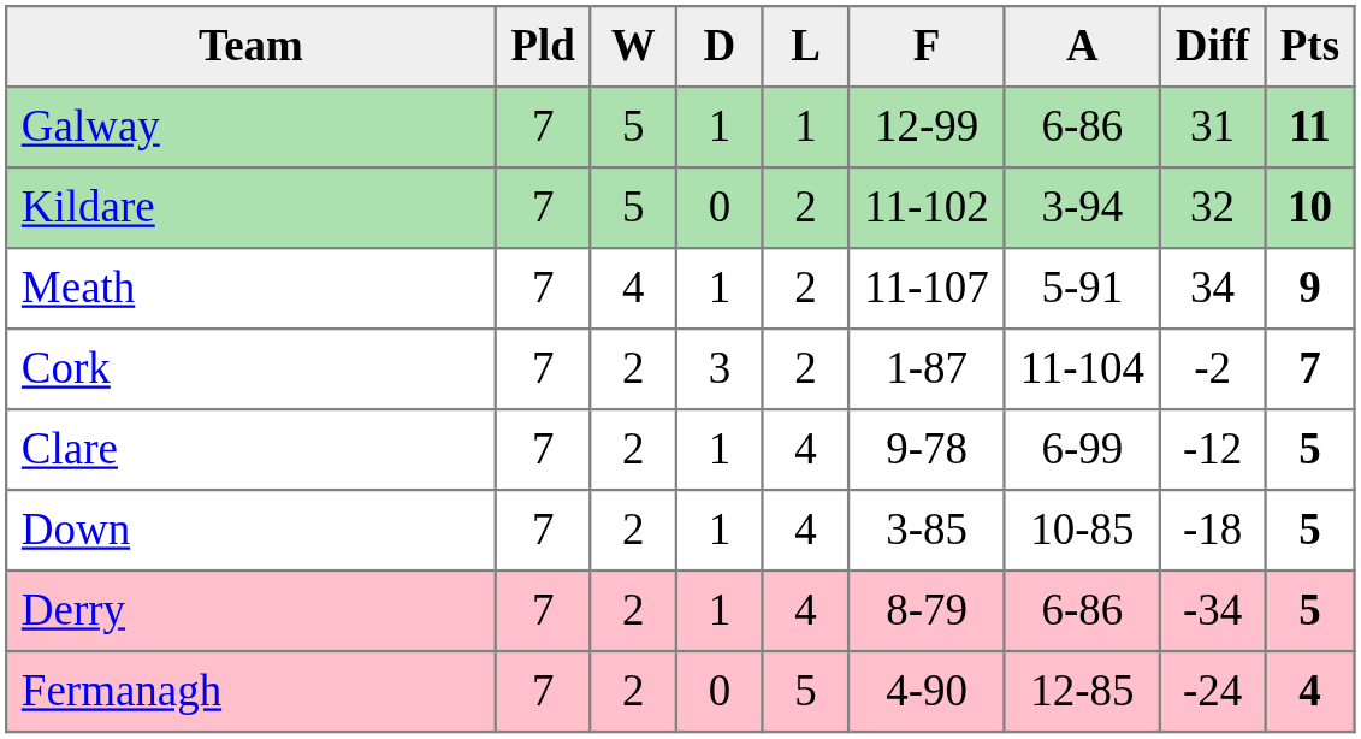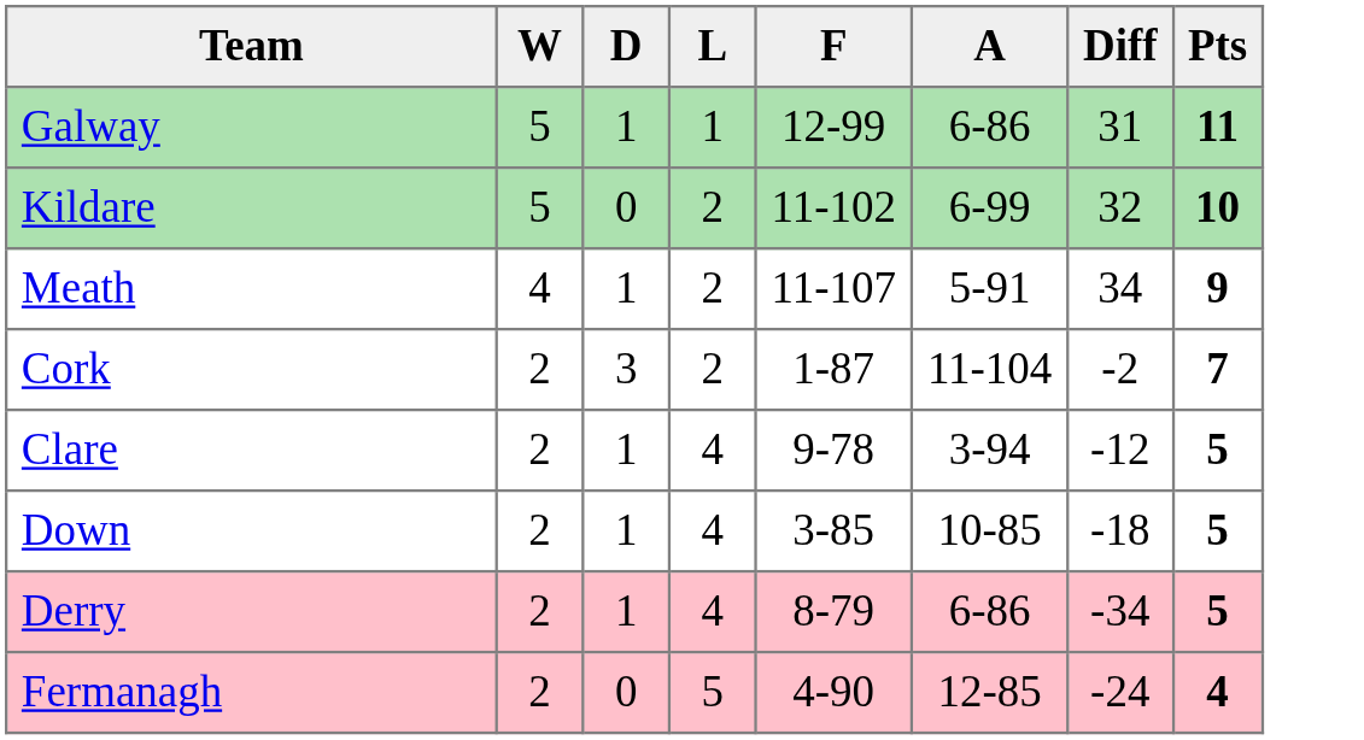- column: Pld | 7 | 7 | 7 | 7 | 7 | 7 | 7 | 7
Kildare | A: 3-94 -> 6-99
Clare | A: 6-99 -> 3-94
